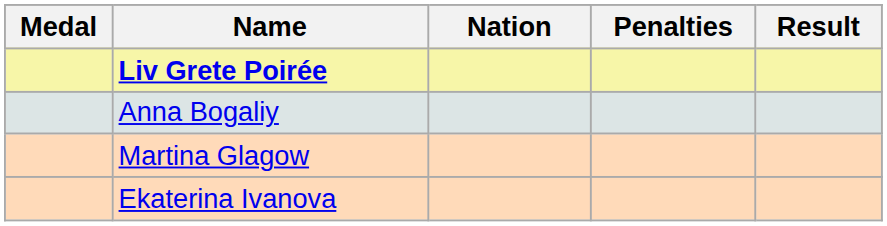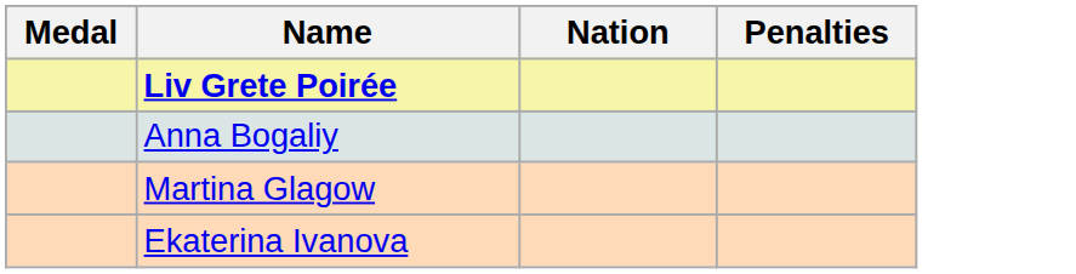- column: Result
